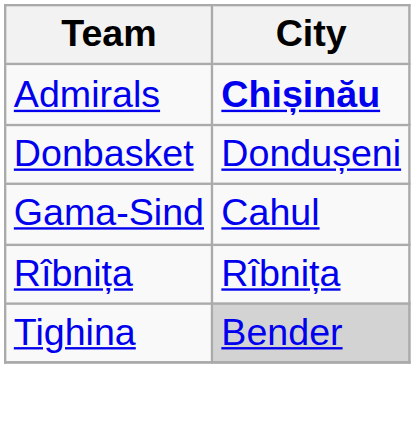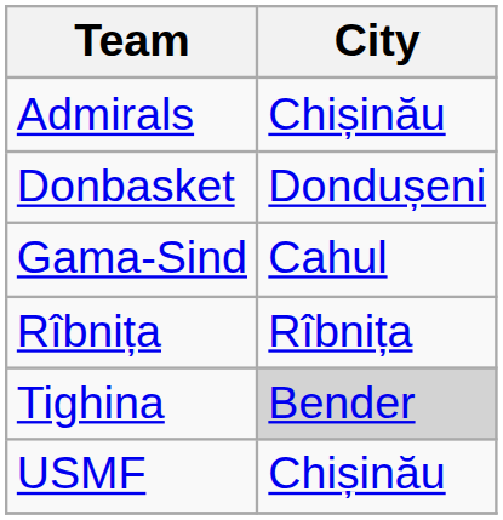Admirals | City: bold -> normal
+ row: USMF | Chișinău
